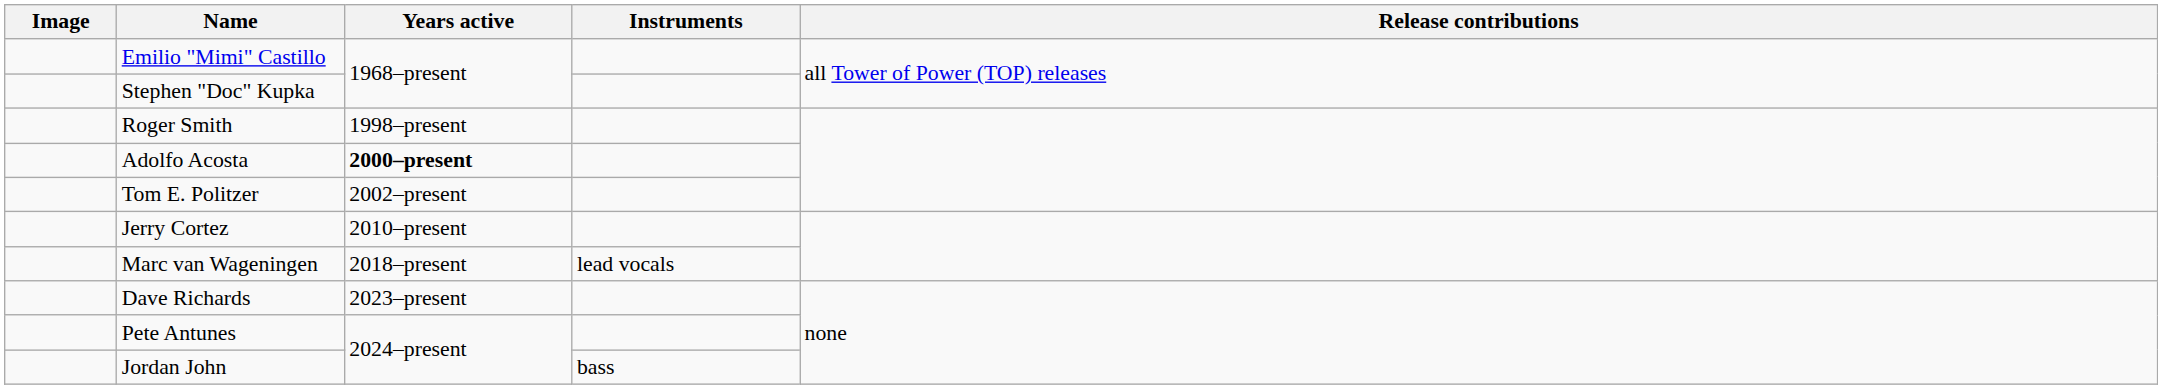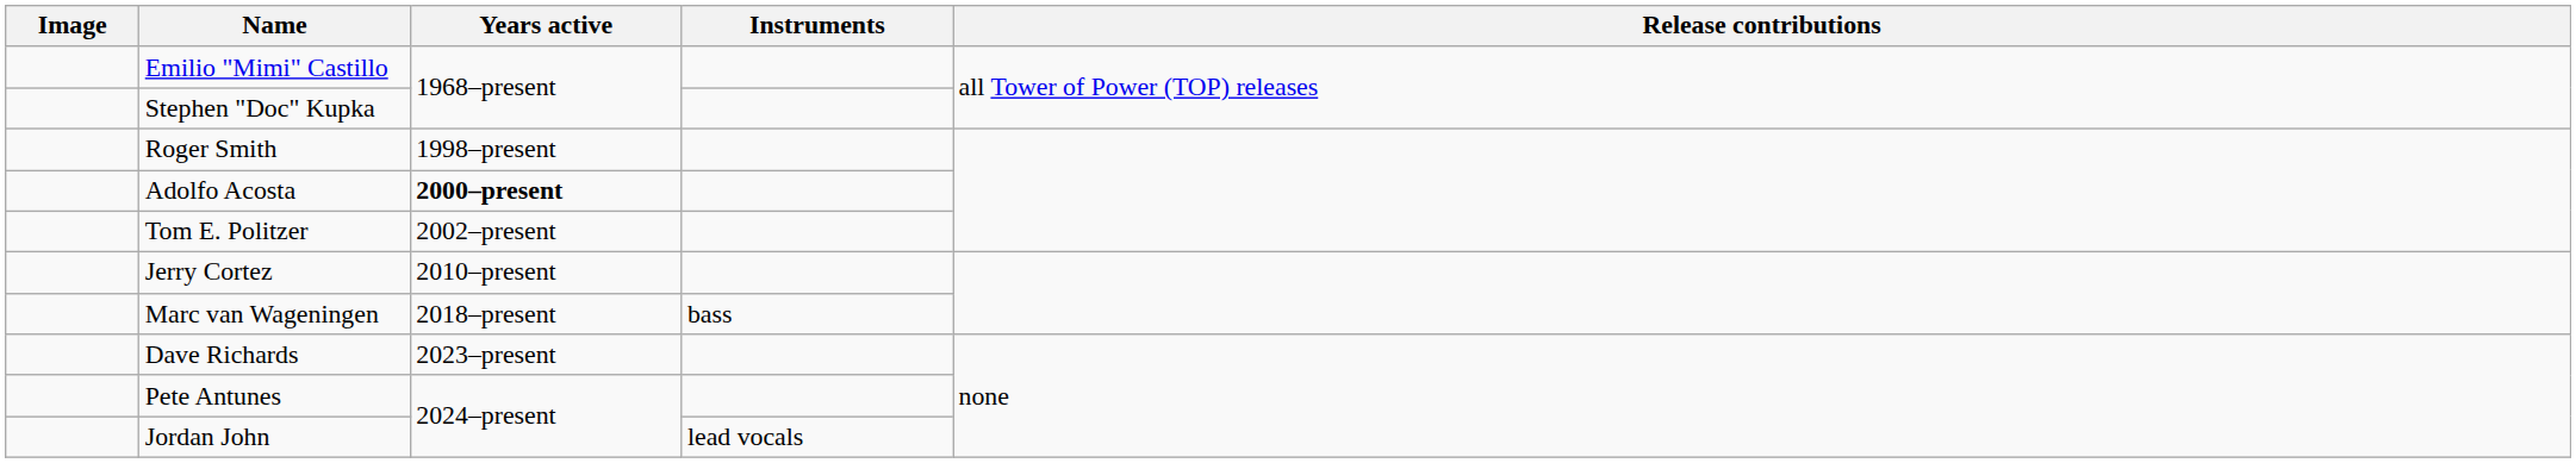Marc van Wageningen | Instruments: lead vocals -> bass
Jordan John | Instruments: bass -> lead vocals
